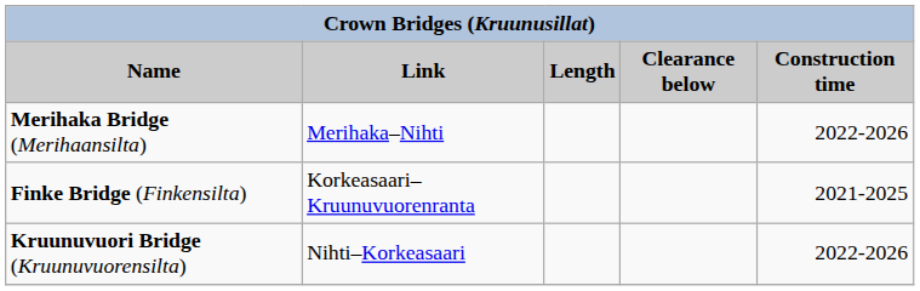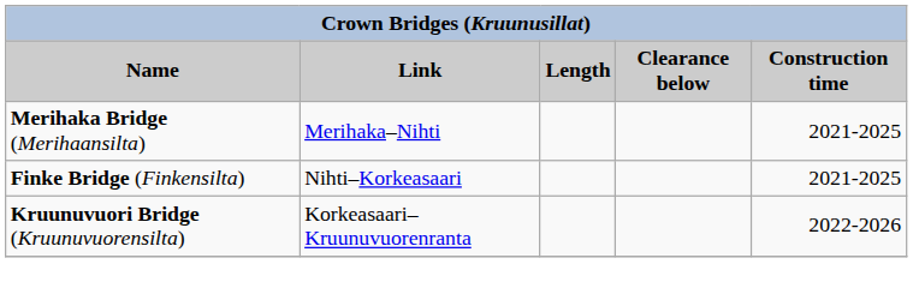Merihaka Bridge (Merihaansilta) | Construction time: 2022-2026 -> 2021-2025
Finke Bridge (Finkensilta) | Link: Korkeasaari–Kruunuvuorenranta -> Nihti–Korkeasaari
Kruunuvuori Bridge (Kruunuvuorensilta) | Link: Nihti–Korkeasaari -> Korkeasaari–Kruunuvuorenranta
